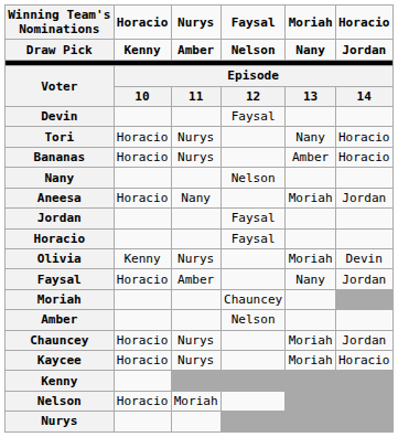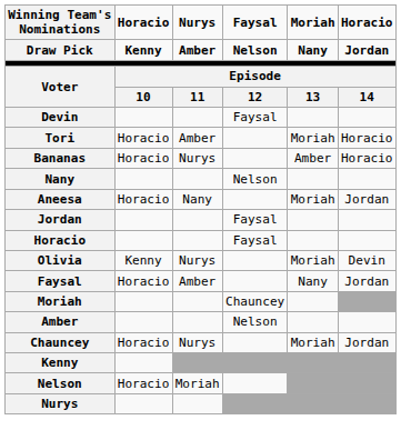Tori | column 3: Nurys -> Amber
Tori | column 5: Nany -> Moriah
- row: Kaycee | Horacio | Nurys | Moriah | Horacio
